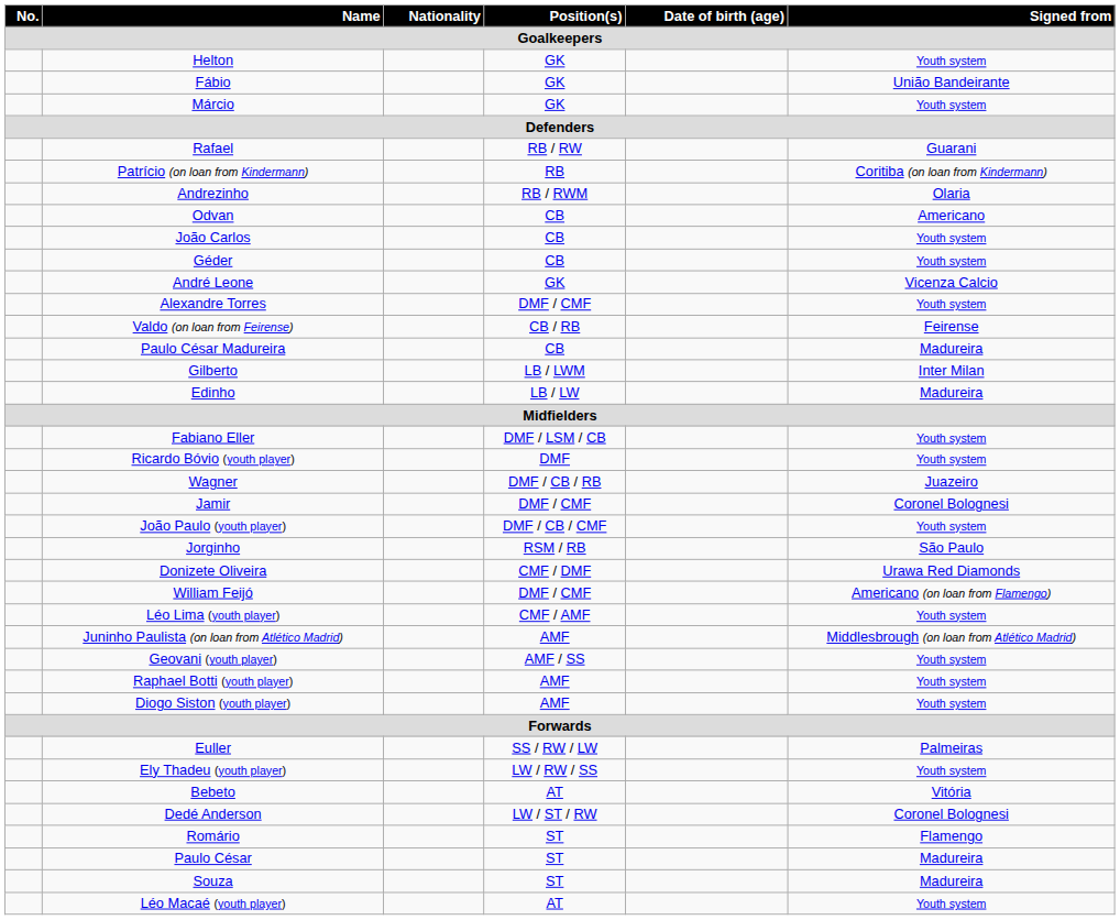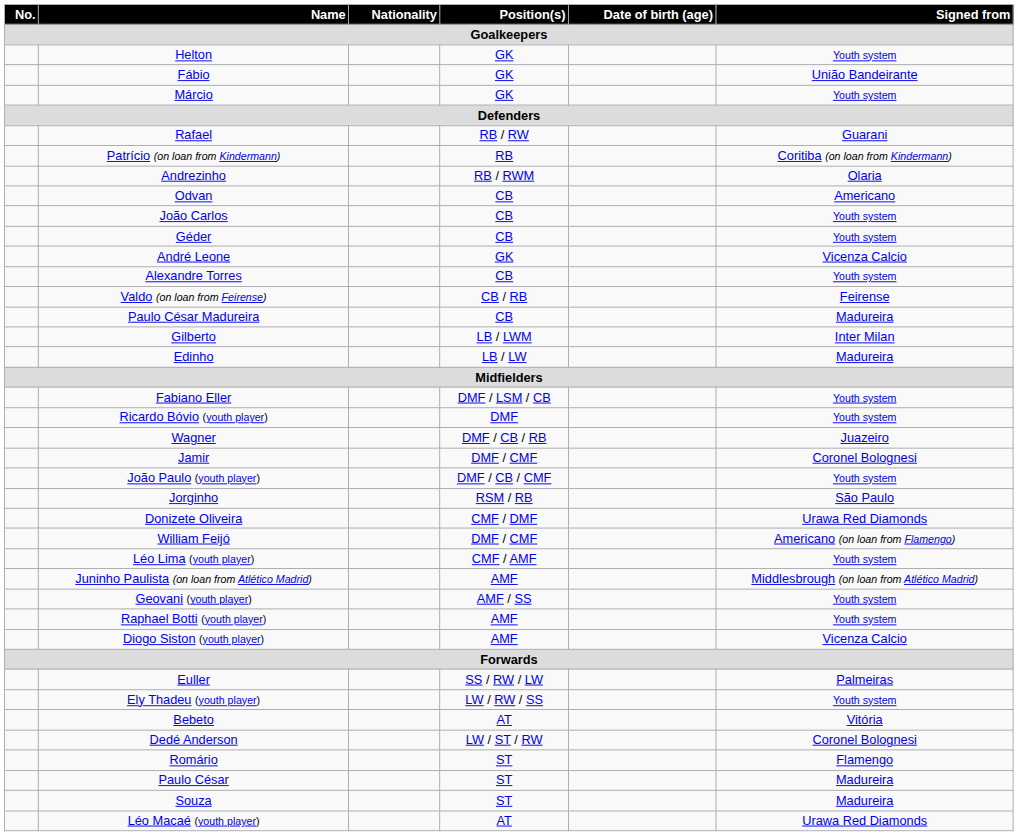Alexandre Torres | Position(s) / Goalkeepers: DMF / CMF -> CB
Diogo Siston (youth player) | Signed from / Goalkeepers: Youth system -> Vicenza Calcio
Léo Macaé (youth player) | Signed from / Goalkeepers: Youth system -> Urawa Red Diamonds
